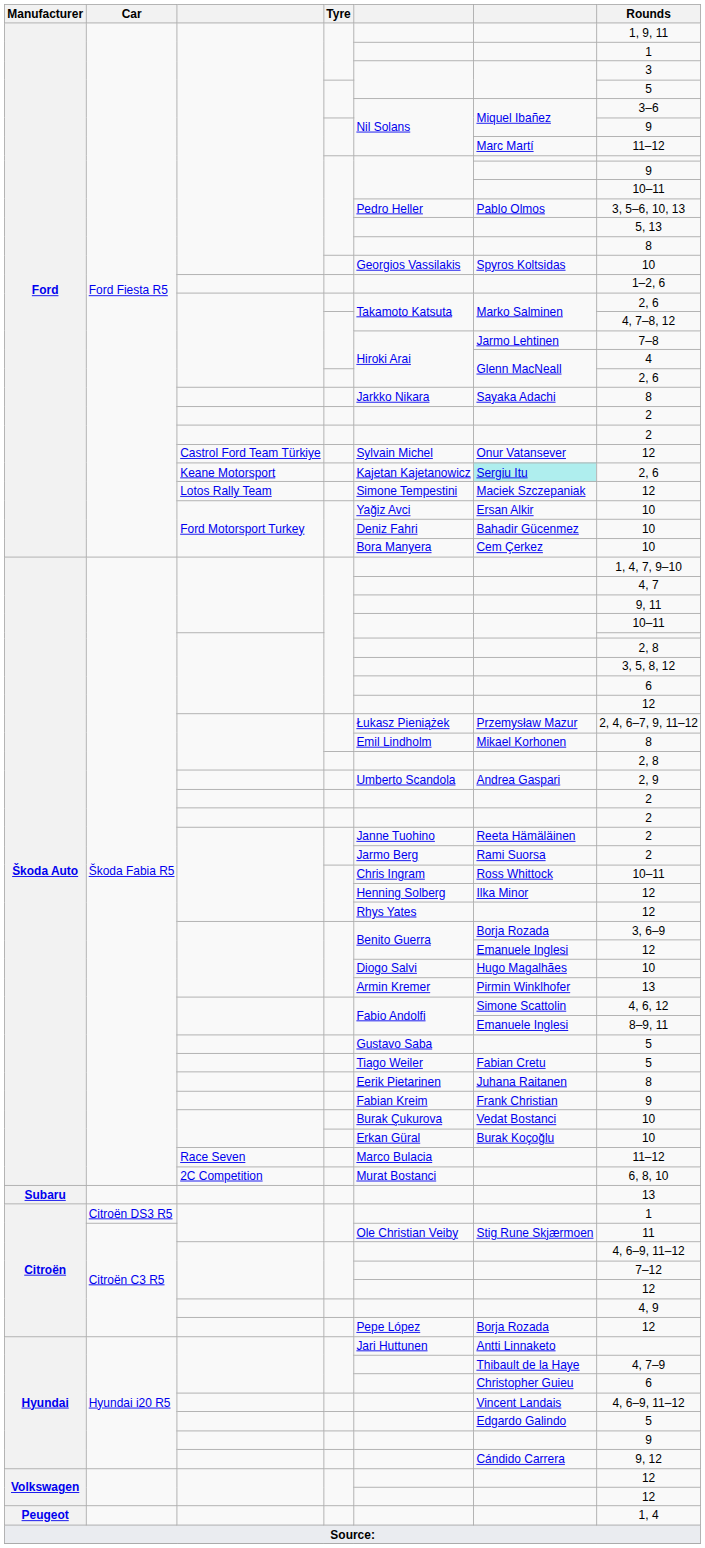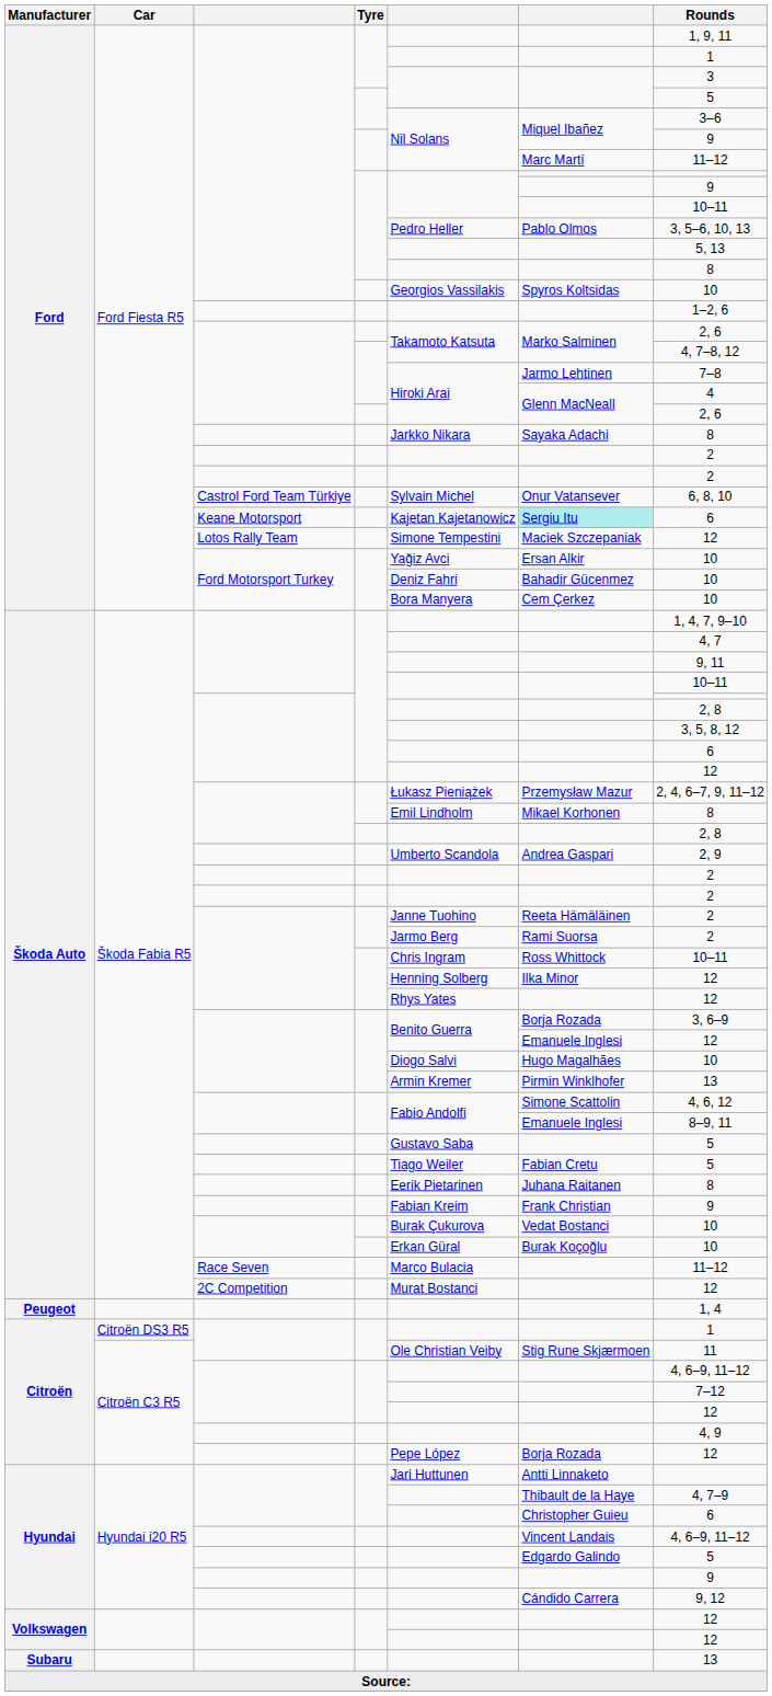Ford / Castrol Ford Team Türkiye | Rounds: 12 -> 6, 8, 10
Ford / Keane Motorsport | Rounds: 2, 6 -> 6
Škoda Auto / 2C Competition | Rounds: 6, 8, 10 -> 12
rows swapped: Peugeot <-> Subaru
